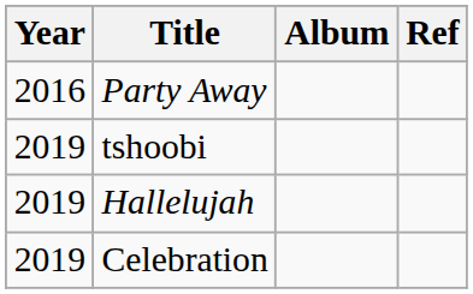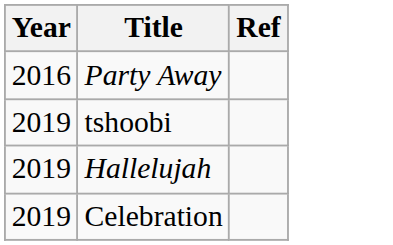- column: Album
